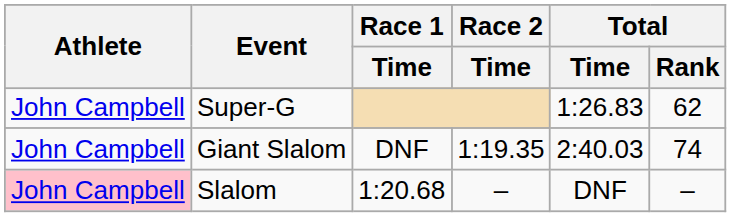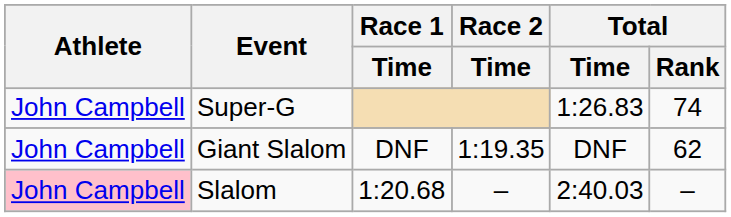Super-G | Total / Rank: 62 -> 74
Giant Slalom | Total / Time: 2:40.03 -> DNF
Giant Slalom | Total / Rank: 74 -> 62
Slalom | Total / Time: DNF -> 2:40.03
